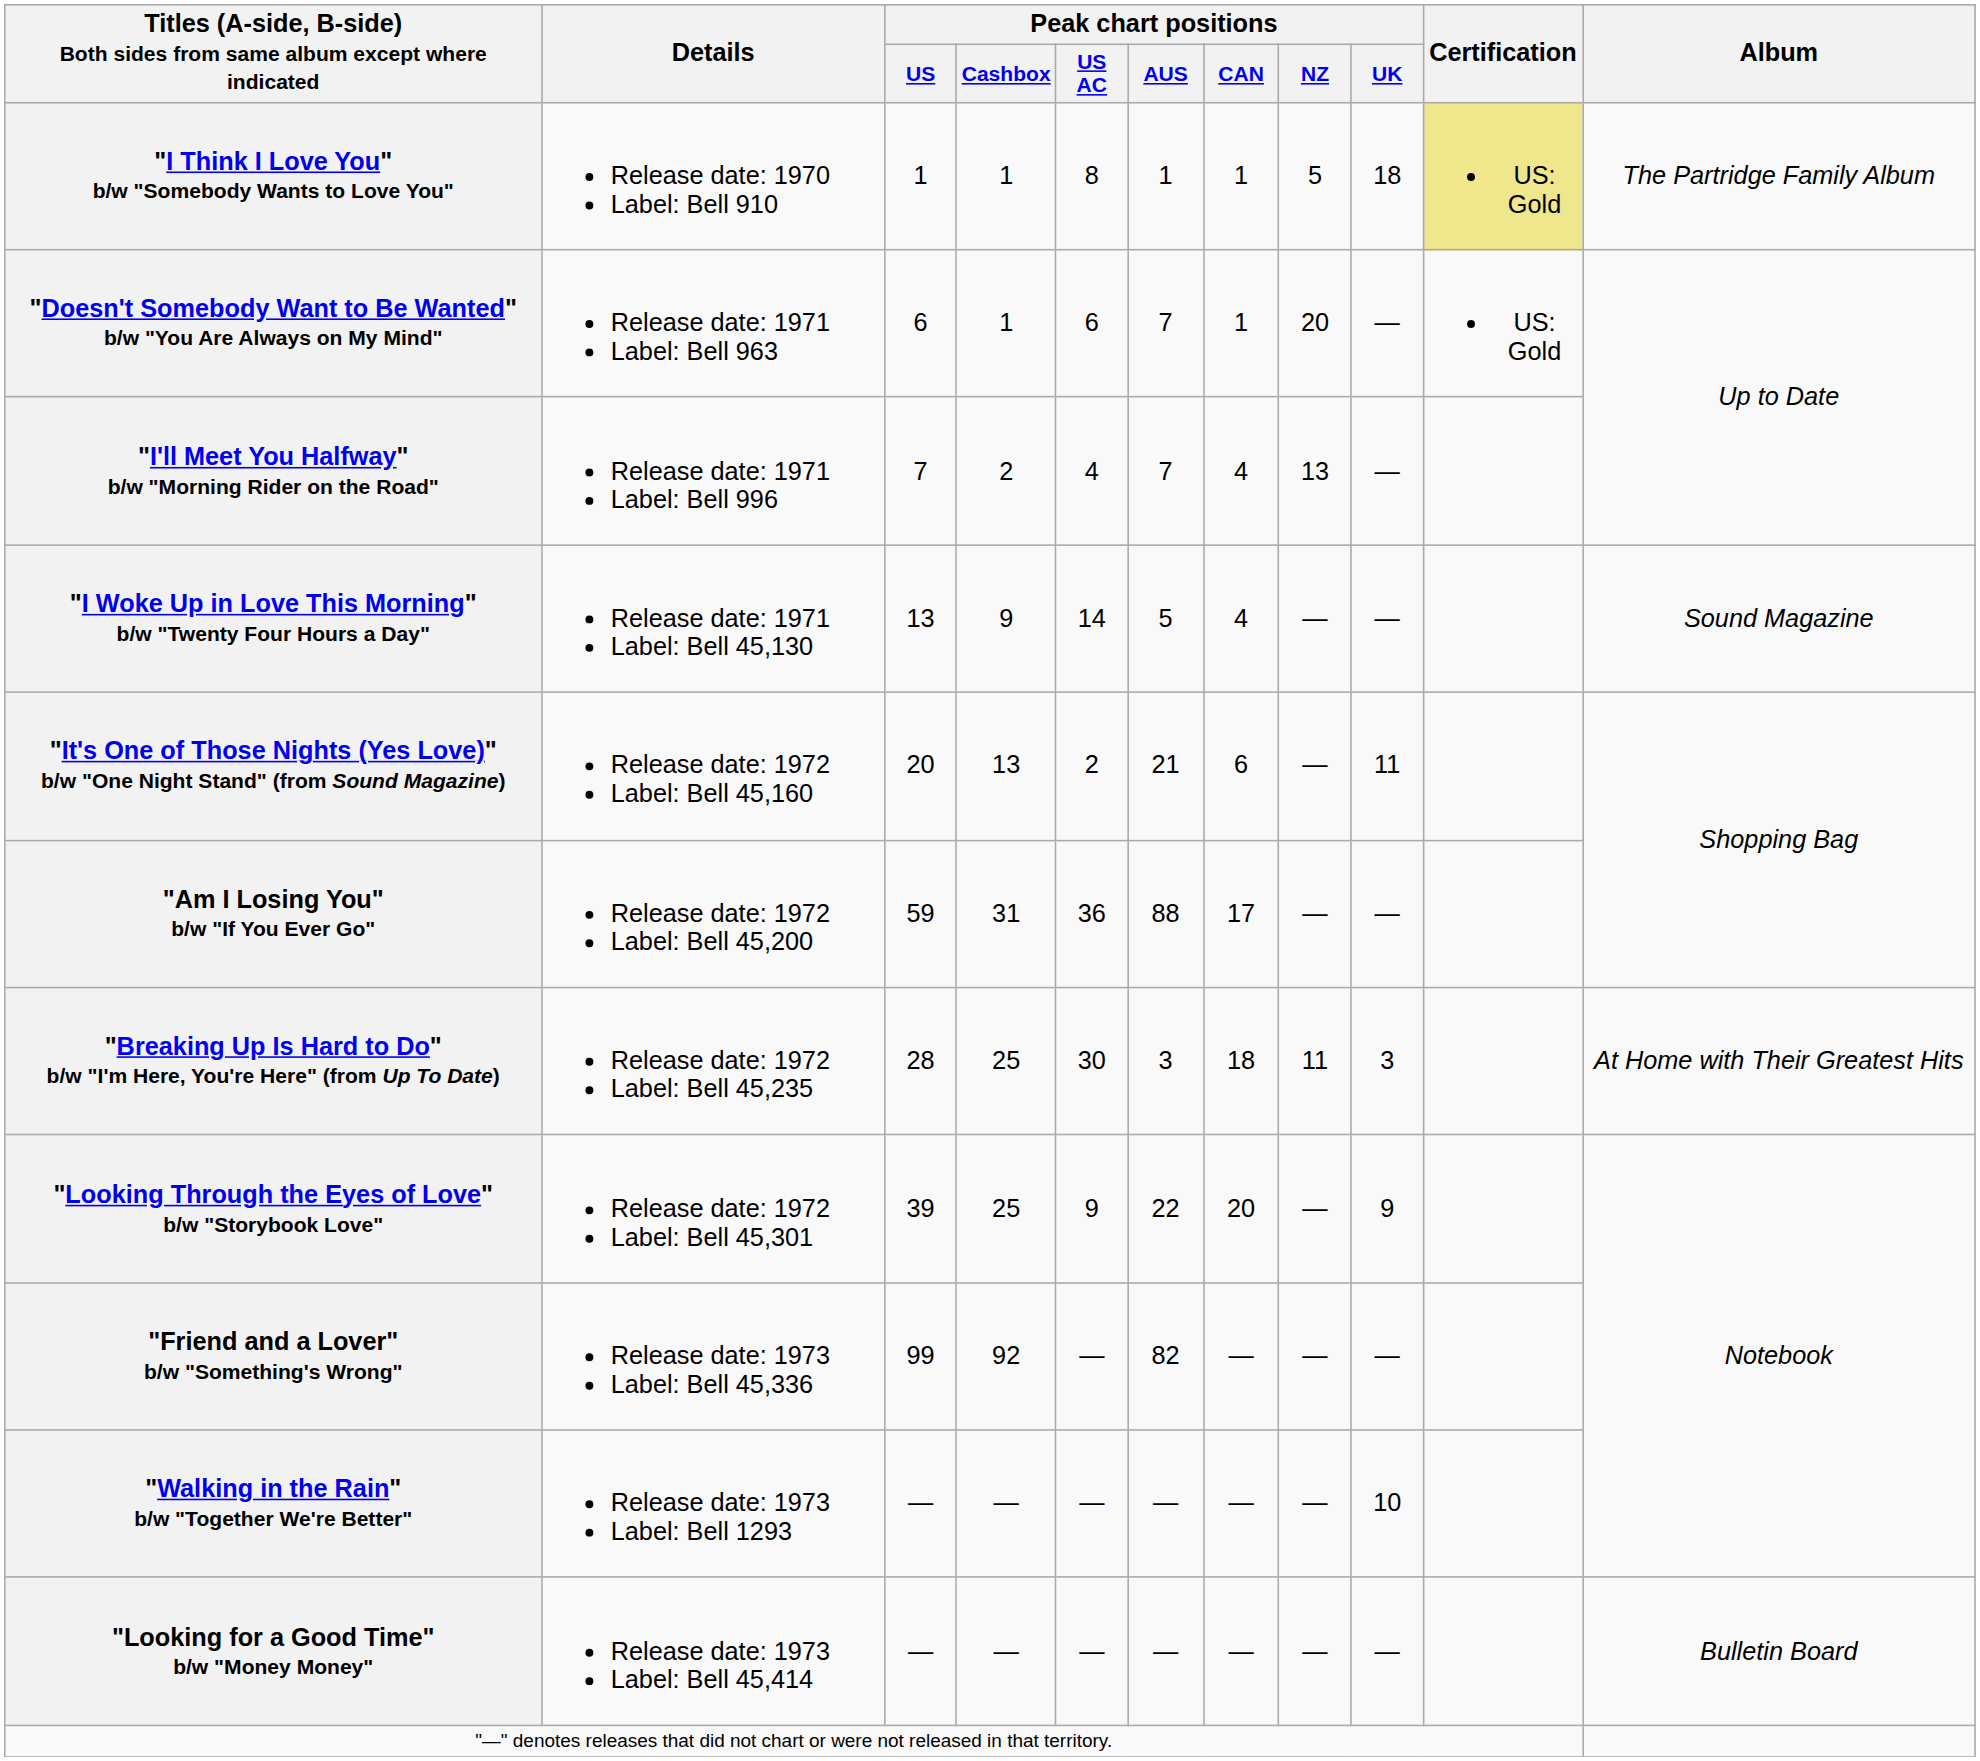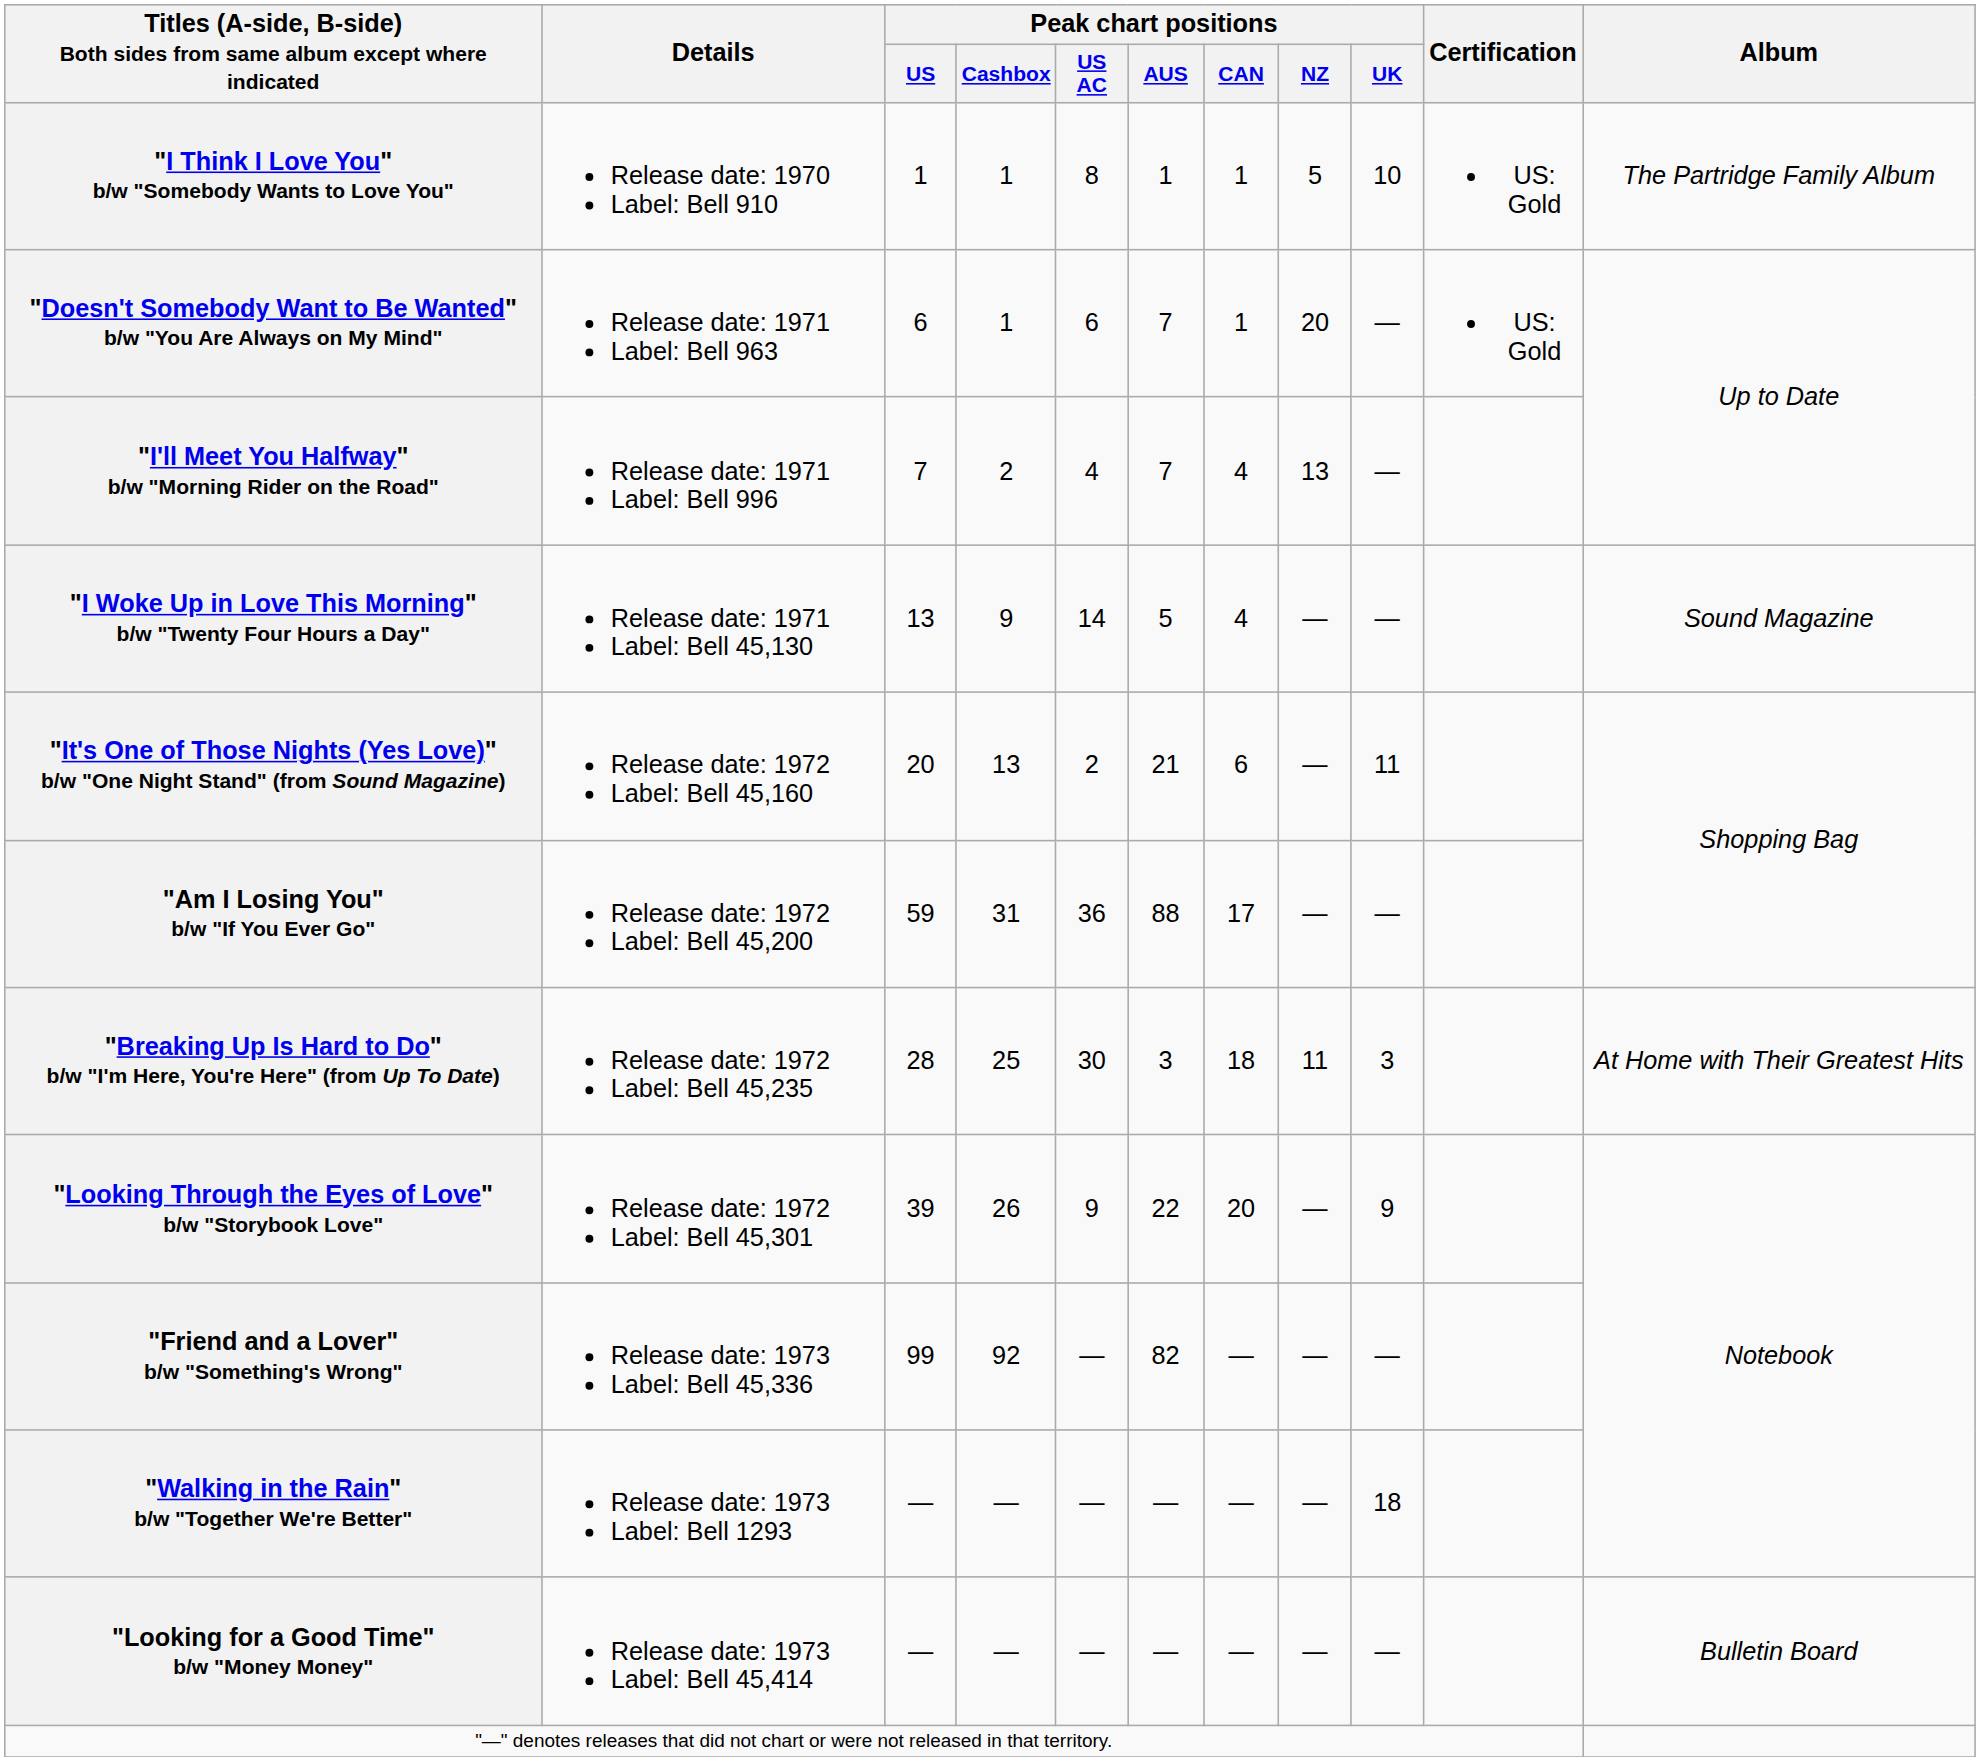"I Think I Love You" b/w "Somebody Wants to Love You" | Peak chart positions / UK: 18 -> 10
"I Think I Love You" b/w "Somebody Wants to Love You" | Certification: khaki background -> no background
"Looking Through the Eyes of Love" b/w "Storybook Love" | Peak chart positions / Cashbox: 25 -> 26
"Walking in the Rain" b/w "Together We're Better" | Peak chart positions / UK: 10 -> 18
